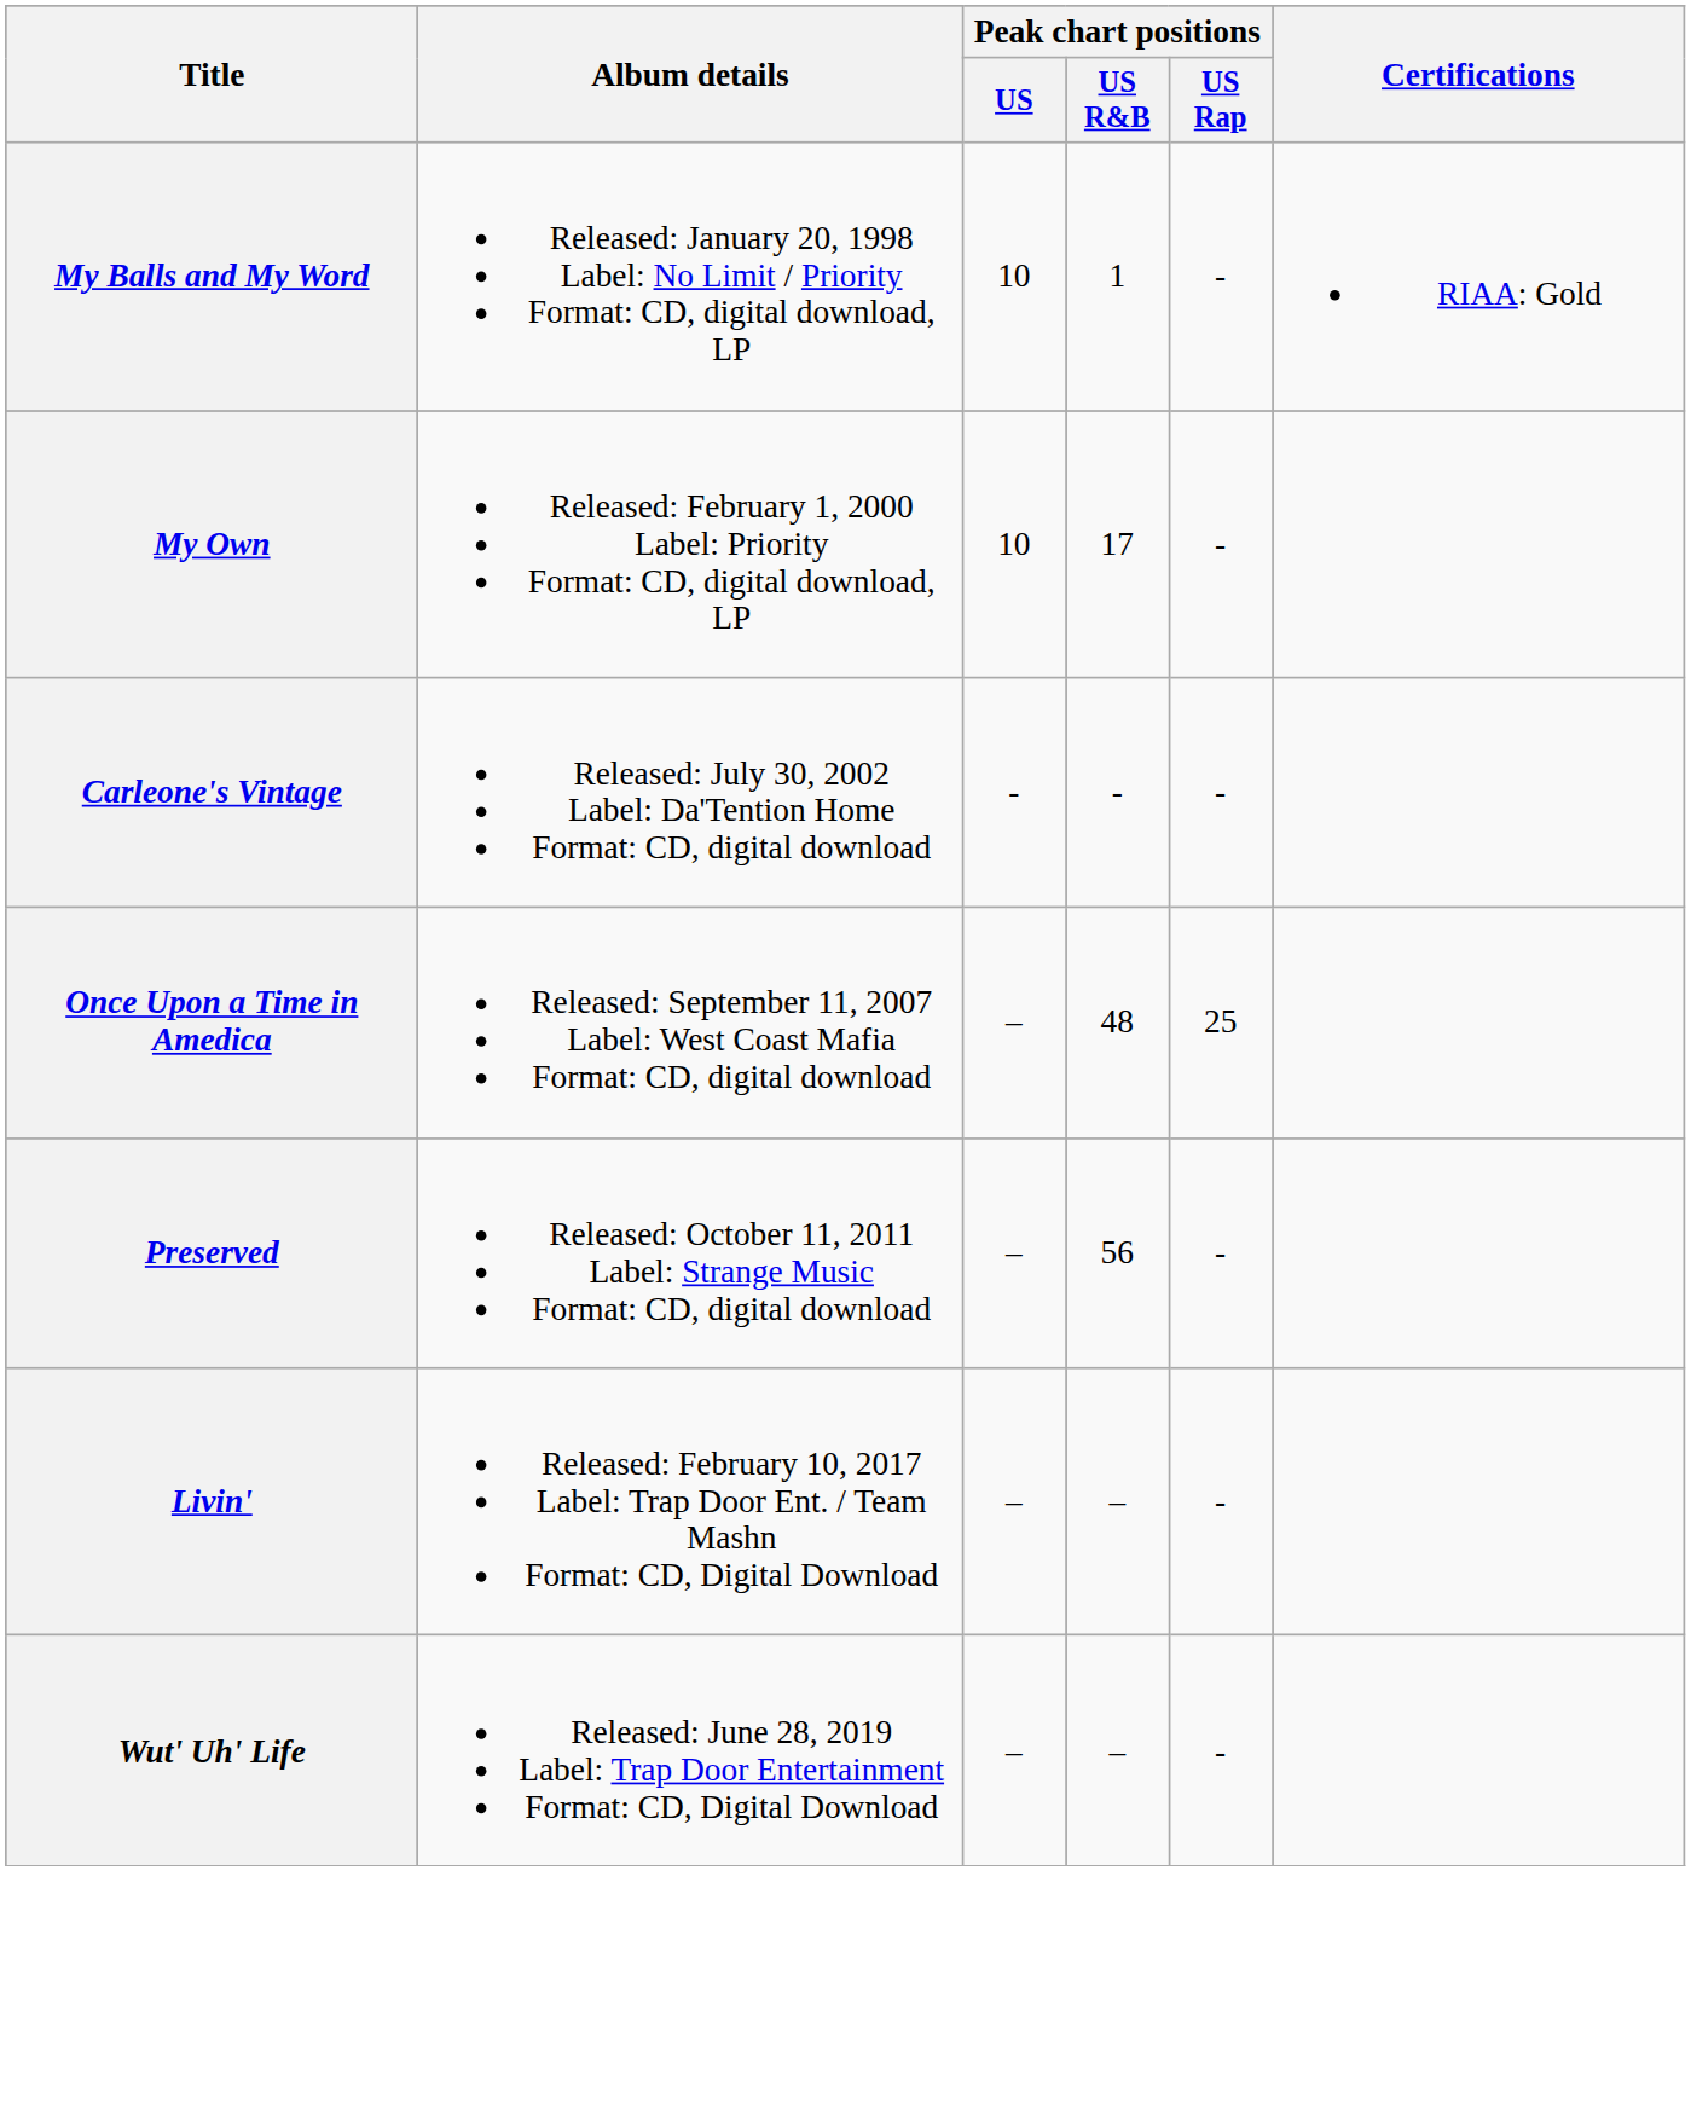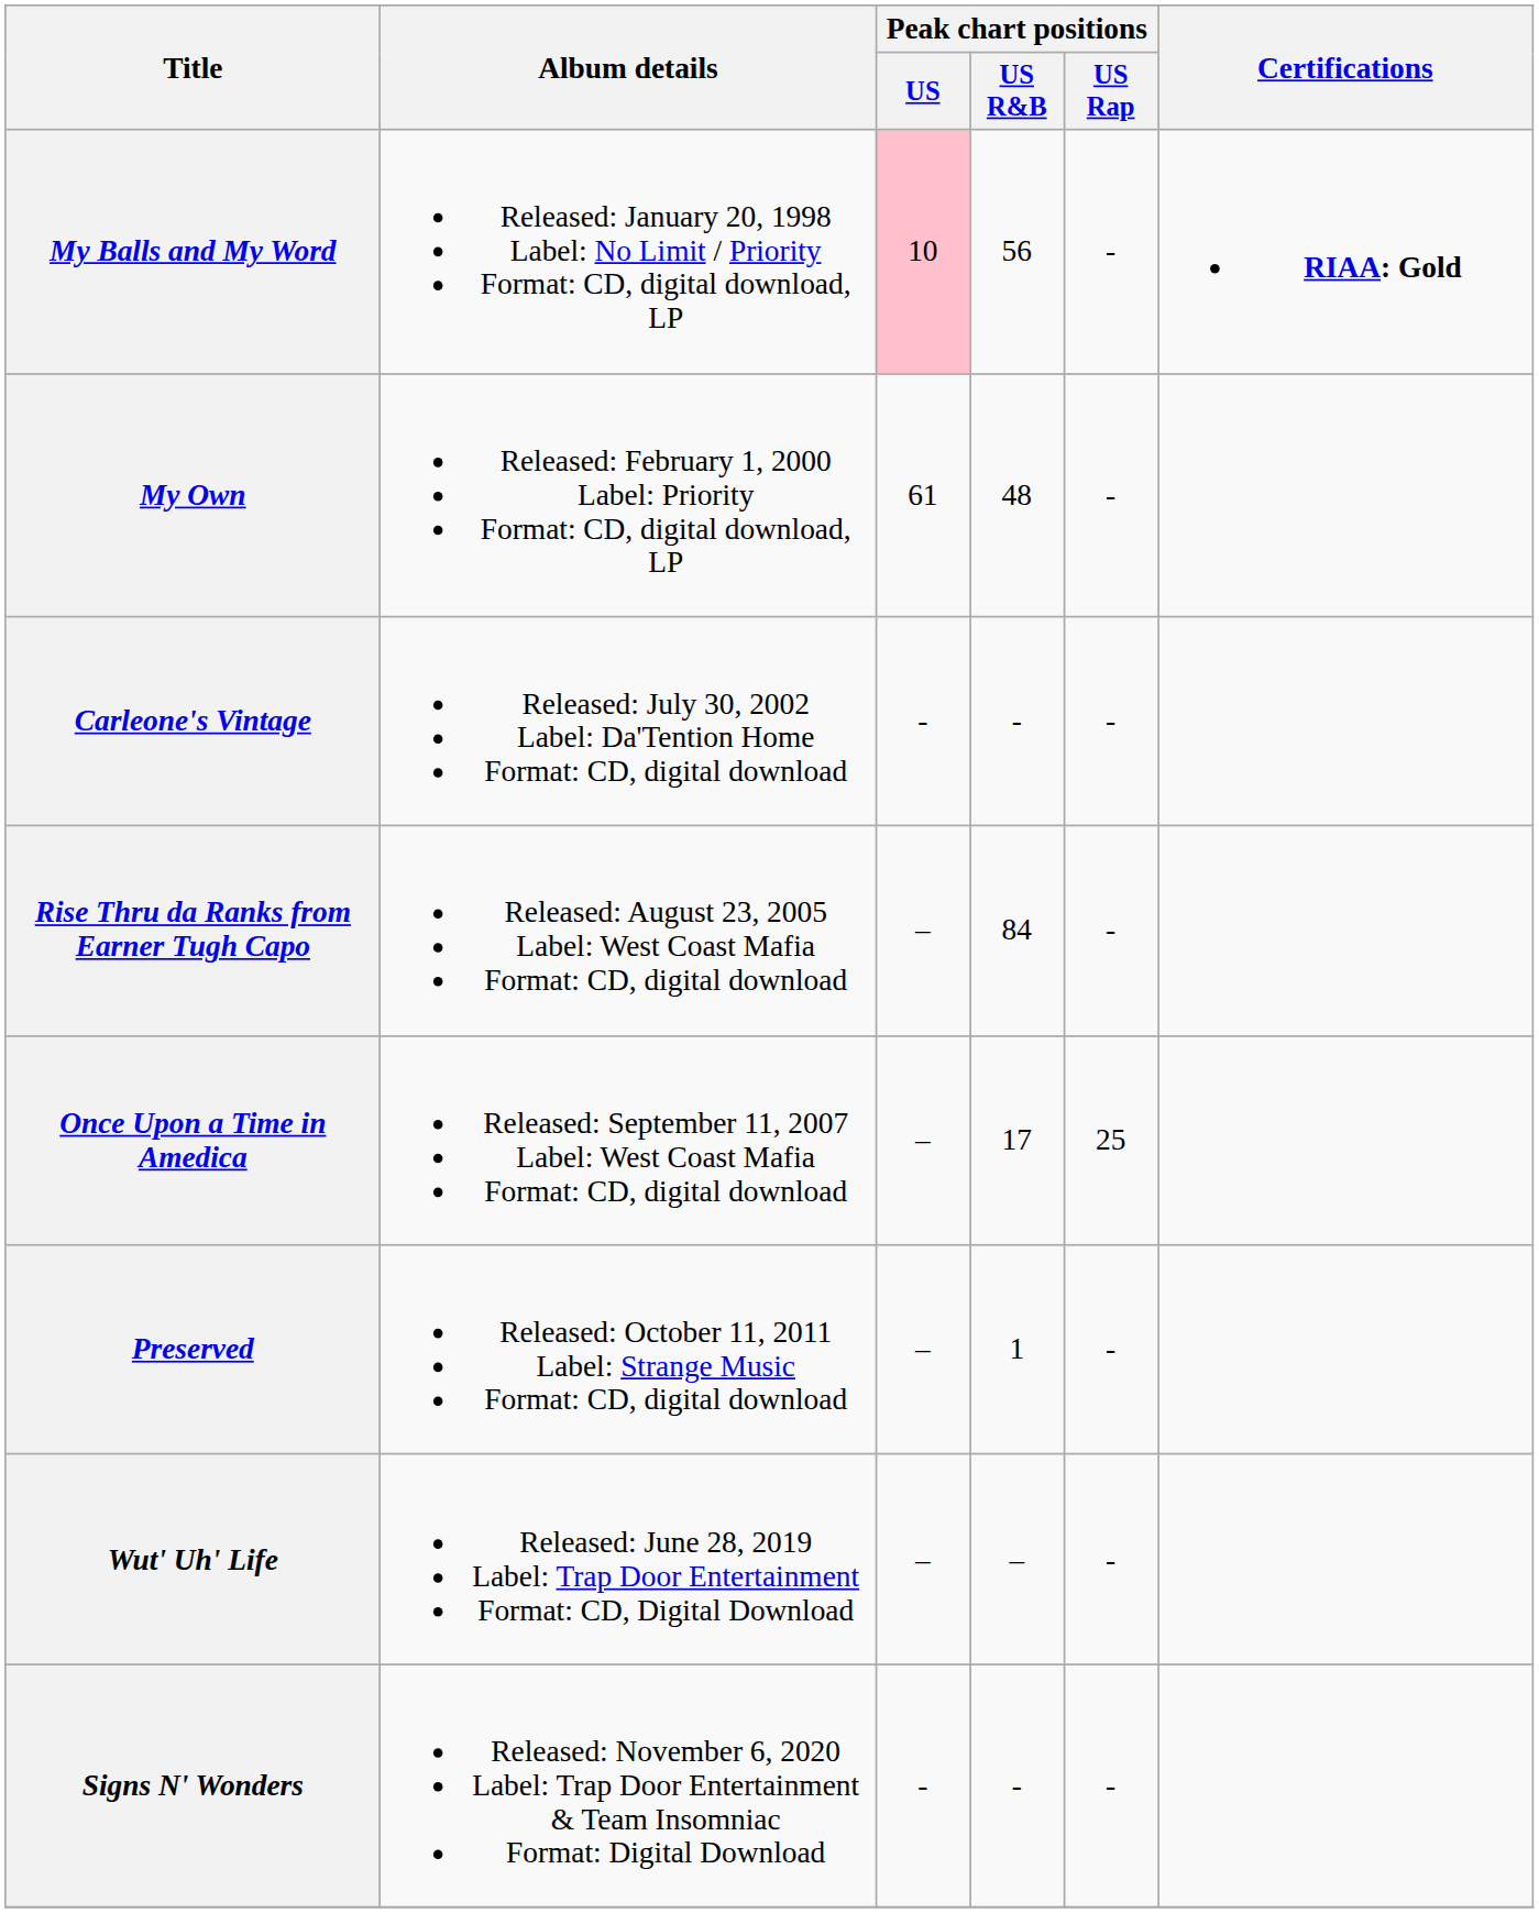My Balls and My Word | Peak chart positions / US: no background -> pink background
My Balls and My Word | Peak chart positions / US R&B: 1 -> 56
My Balls and My Word | Certifications: normal -> bold
My Own | Peak chart positions / US: 10 -> 61
My Own | Peak chart positions / US R&B: 17 -> 48
+ row: Rise Thru da Ranks from Earner Tugh Capo | Released: August 23, 2005 Label: West Coast Mafia Format: CD, digital download | – | 84 | -
Once Upon a Time in Amedica | Peak chart positions / US R&B: 48 -> 17
Preserved | Peak chart positions / US R&B: 56 -> 1
- row: Livin' | Released: February 10, 2017 Label: Trap Door Ent. / Team Mashn Format: CD, Digital Download | – | – | -
+ row: Signs N' Wonders | Released: November 6, 2020 Label: Trap Door Entertainment & Team Insomniac Format: Digital Download | - | - | -
